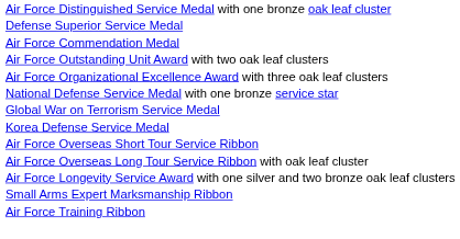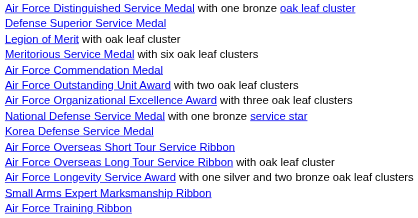+ row: Legion of Merit with oak leaf cluster
+ row: Meritorious Service Medal with six oak leaf clusters
- row: Global War on Terrorism Service Medal
